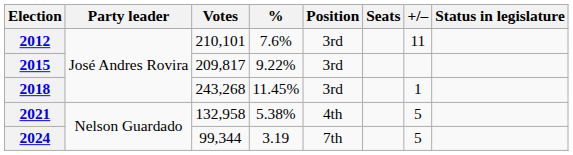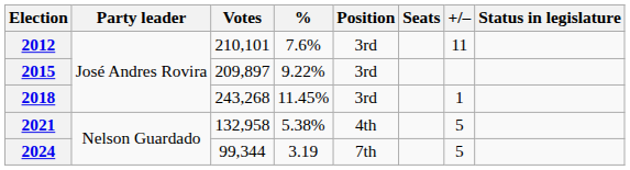2015 | Votes: 209,817 -> 209,897
